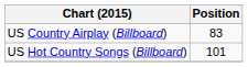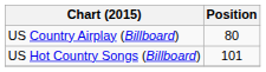US Country Airplay (Billboard) | Position: 83 -> 80
